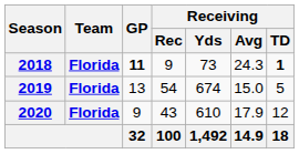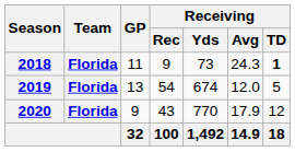2018 | GP: bold -> normal
2019 | Receiving / Avg: 15.0 -> 12.0
2020 | Receiving / Yds: 610 -> 770
